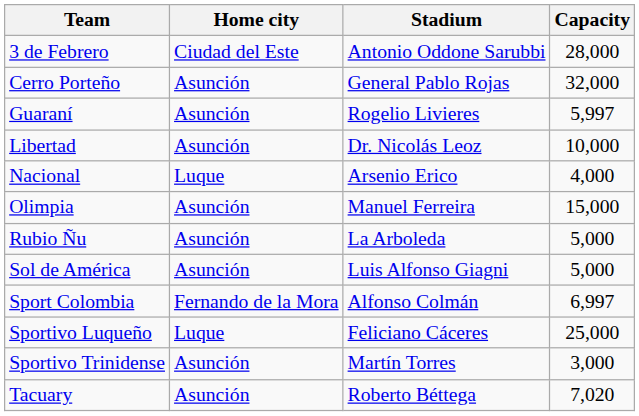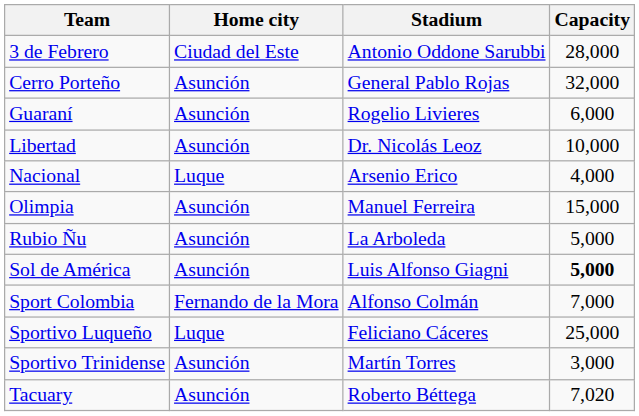Guaraní | Capacity: 5,997 -> 6,000
Sol de América | Capacity: normal -> bold
Sport Colombia | Capacity: 6,997 -> 7,000
